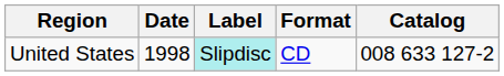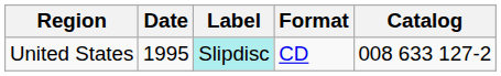United States | Date: 1998 -> 1995
